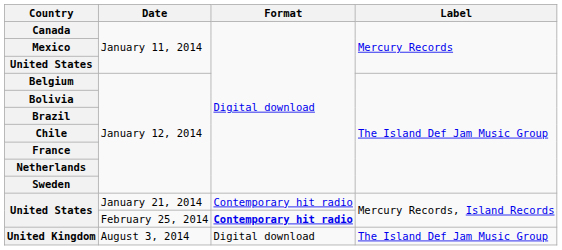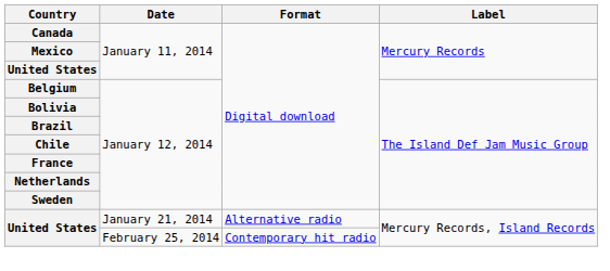January 21, 2014 | Format: Contemporary hit radio -> Alternative radio
February 25, 2014 | Format: bold -> normal
- row: United Kingdom | August 3, 2014 | Digital download | The Island Def Jam Music Group
